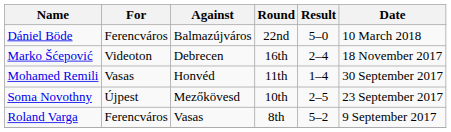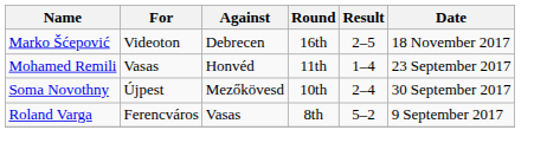- row: Dániel Böde | Ferencváros | Balmazújváros | 22nd | 5–0 | 10 March 2018
Marko Šćepović | Result: 2–4 -> 2–5
Mohamed Remili | Date: 30 September 2017 -> 23 September 2017
Soma Novothny | Result: 2–5 -> 2–4
Soma Novothny | Date: 23 September 2017 -> 30 September 2017
